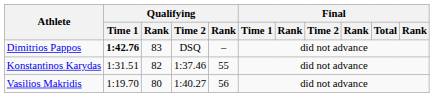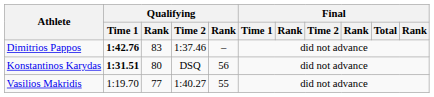Dimitrios Pappos | Qualifying / Time 2: DSQ -> 1:37.46
Konstantinos Karydas | Qualifying / Time 1: normal -> bold
Konstantinos Karydas | column 3: 82 -> 80
Konstantinos Karydas | Qualifying / Time 2: 1:37.46 -> DSQ
Konstantinos Karydas | column 5: 55 -> 56
Vasilios Makridis | column 3: 80 -> 77
Vasilios Makridis | column 5: 56 -> 55
